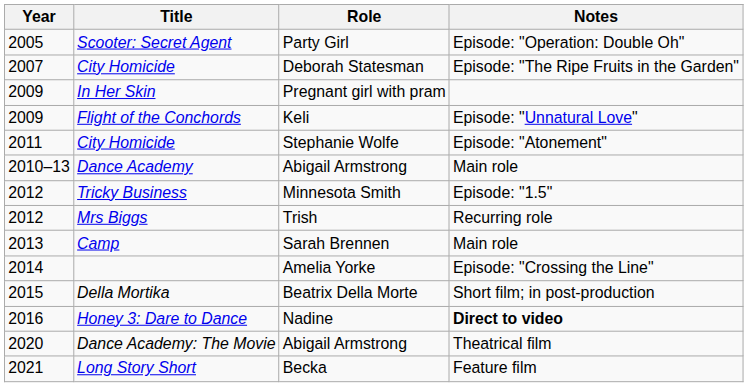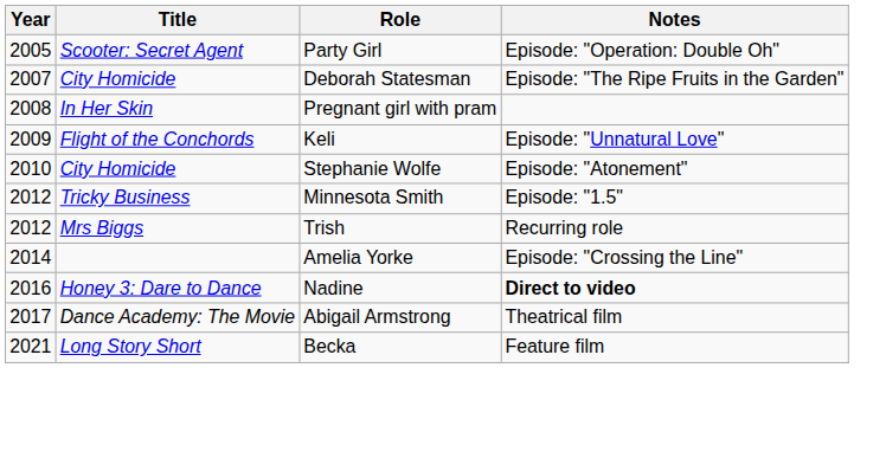In Her Skin | Year: 2009 -> 2008
City Homicide / Stephanie Wolfe | Year: 2011 -> 2010
- row: 2010–13 | Dance Academy | Abigail Armstrong | Main role
- row: 2013 | Camp | Sarah Brennen | Main role
- row: 2015 | Della Mortika | Beatrix Della Morte | Short film; in post-production
Dance Academy: The Movie | Year: 2020 -> 2017
